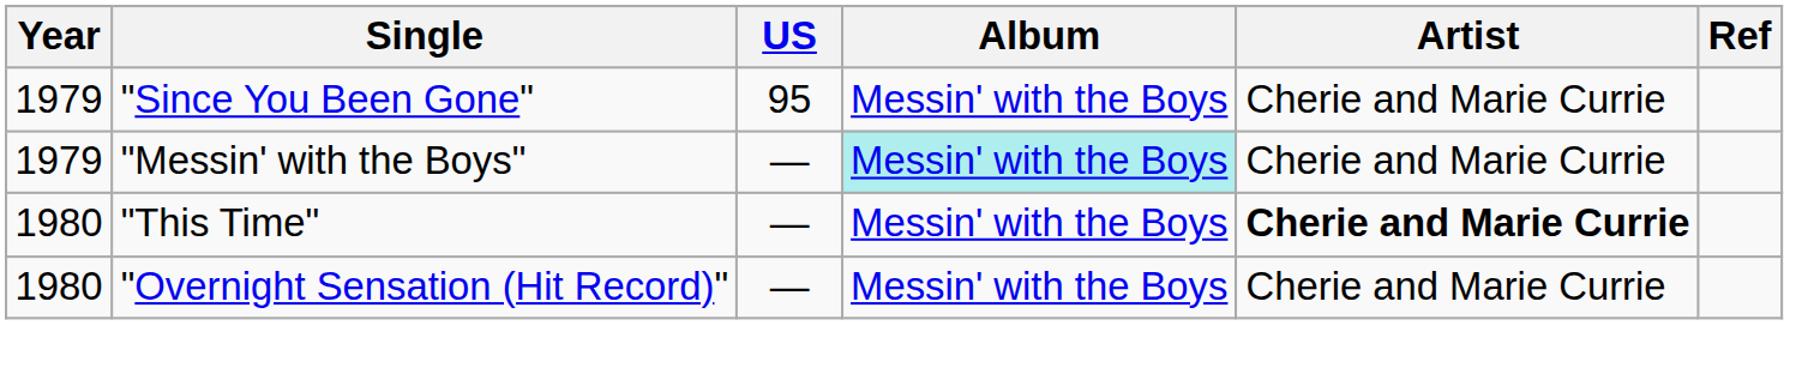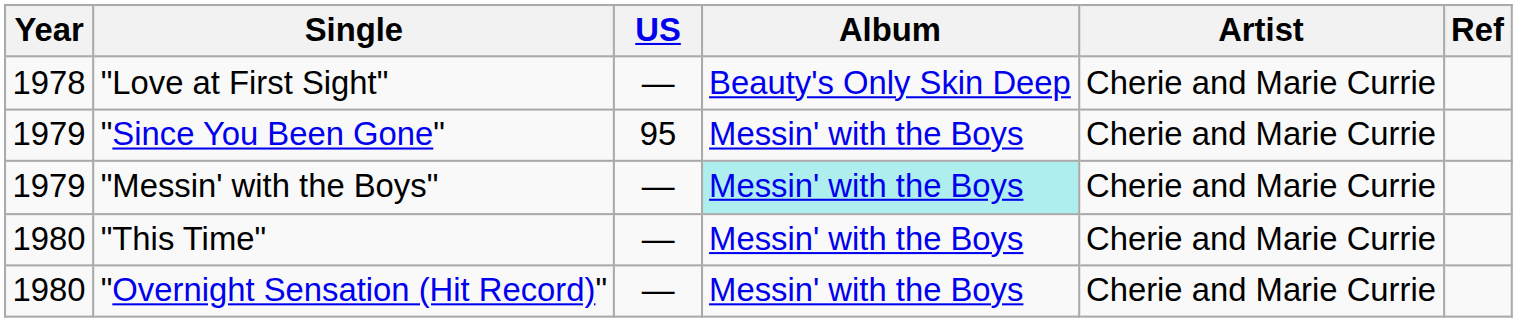+ row: 1978 | "Love at First Sight" | — | Beauty's Only Skin Deep | Cherie and Marie Currie
"This Time" | Artist: bold -> normal
